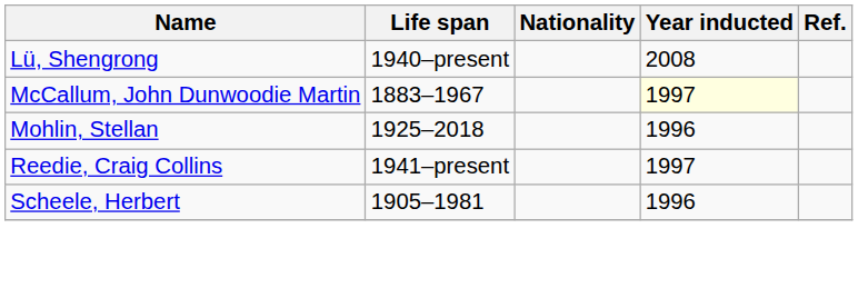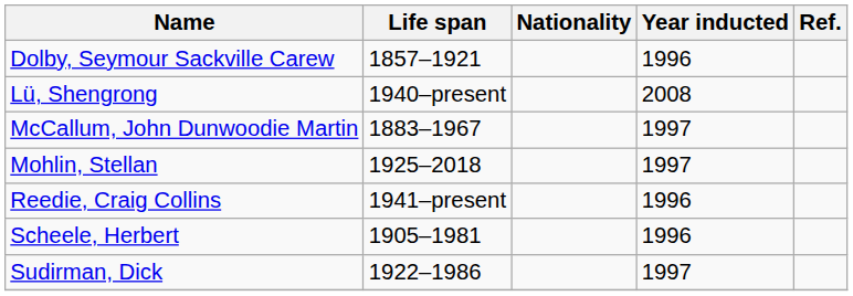+ row: Dolby, Seymour Sackville Carew | 1857–1921 | 1996
McCallum, John Dunwoodie Martin | Year inducted: lightyellow background -> no background
Mohlin, Stellan | Year inducted: 1996 -> 1997
Reedie, Craig Collins | Year inducted: 1997 -> 1996
+ row: Sudirman, Dick | 1922–1986 | 1997
